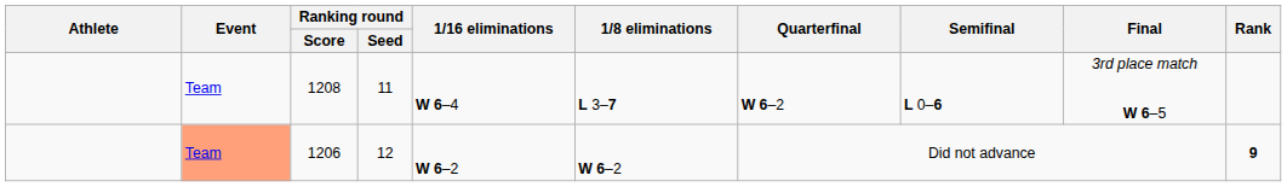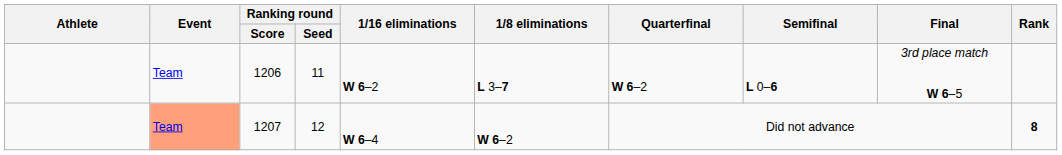11 | Ranking round / Score: 1208 -> 1206
11 | 1/16 eliminations: W 6–4 -> W 6–2
12 | Ranking round / Score: 1206 -> 1207
12 | 1/16 eliminations: W 6–2 -> W 6–4
12 | Rank: 9 -> 8
